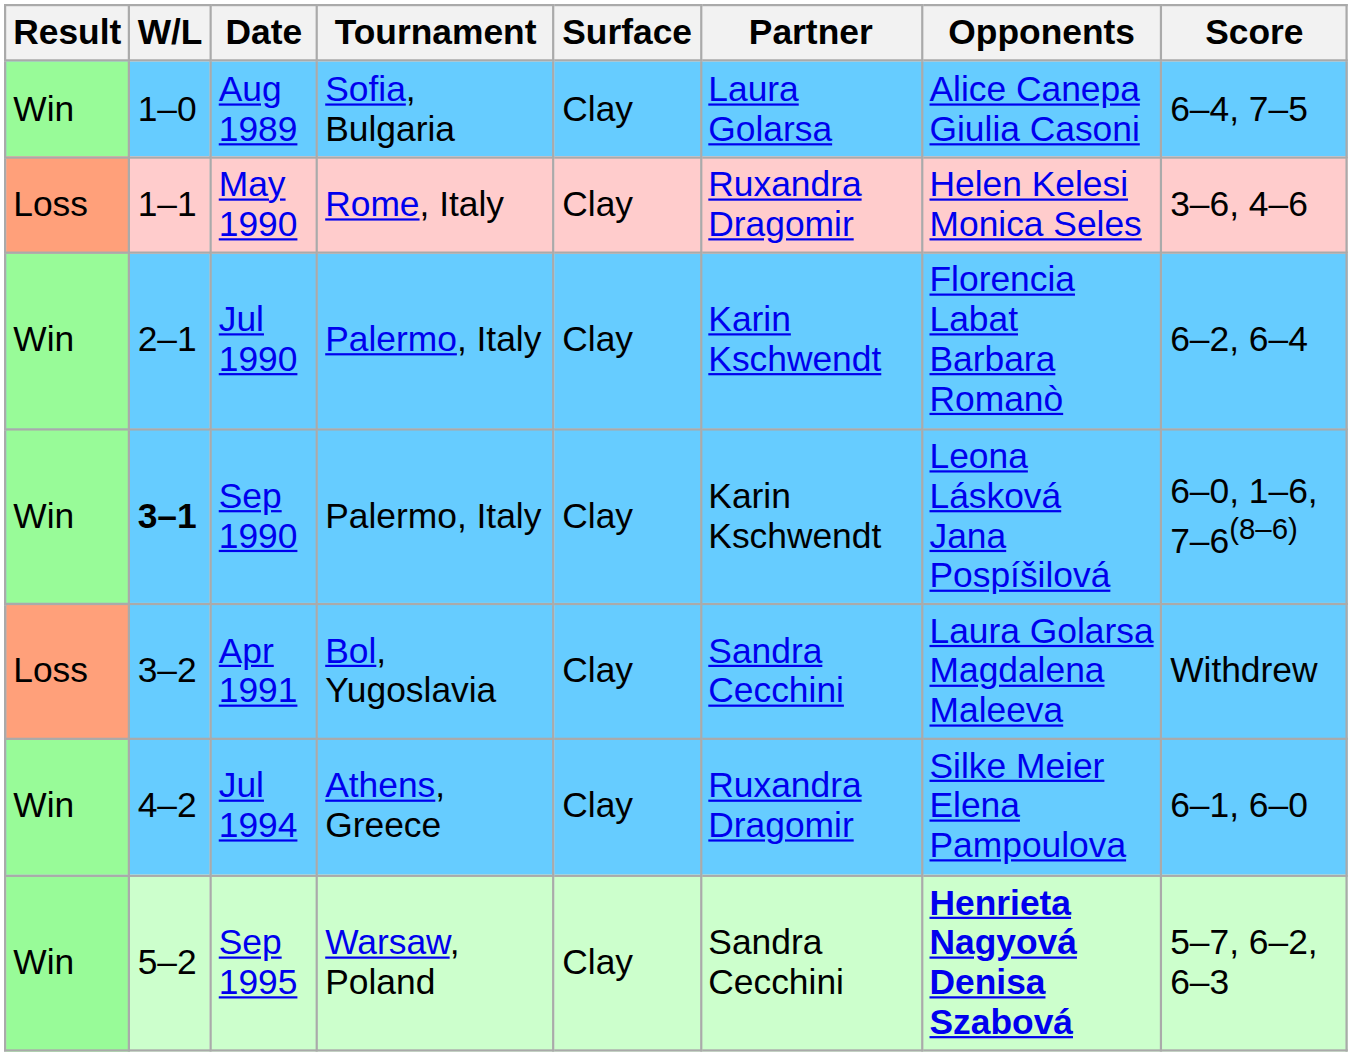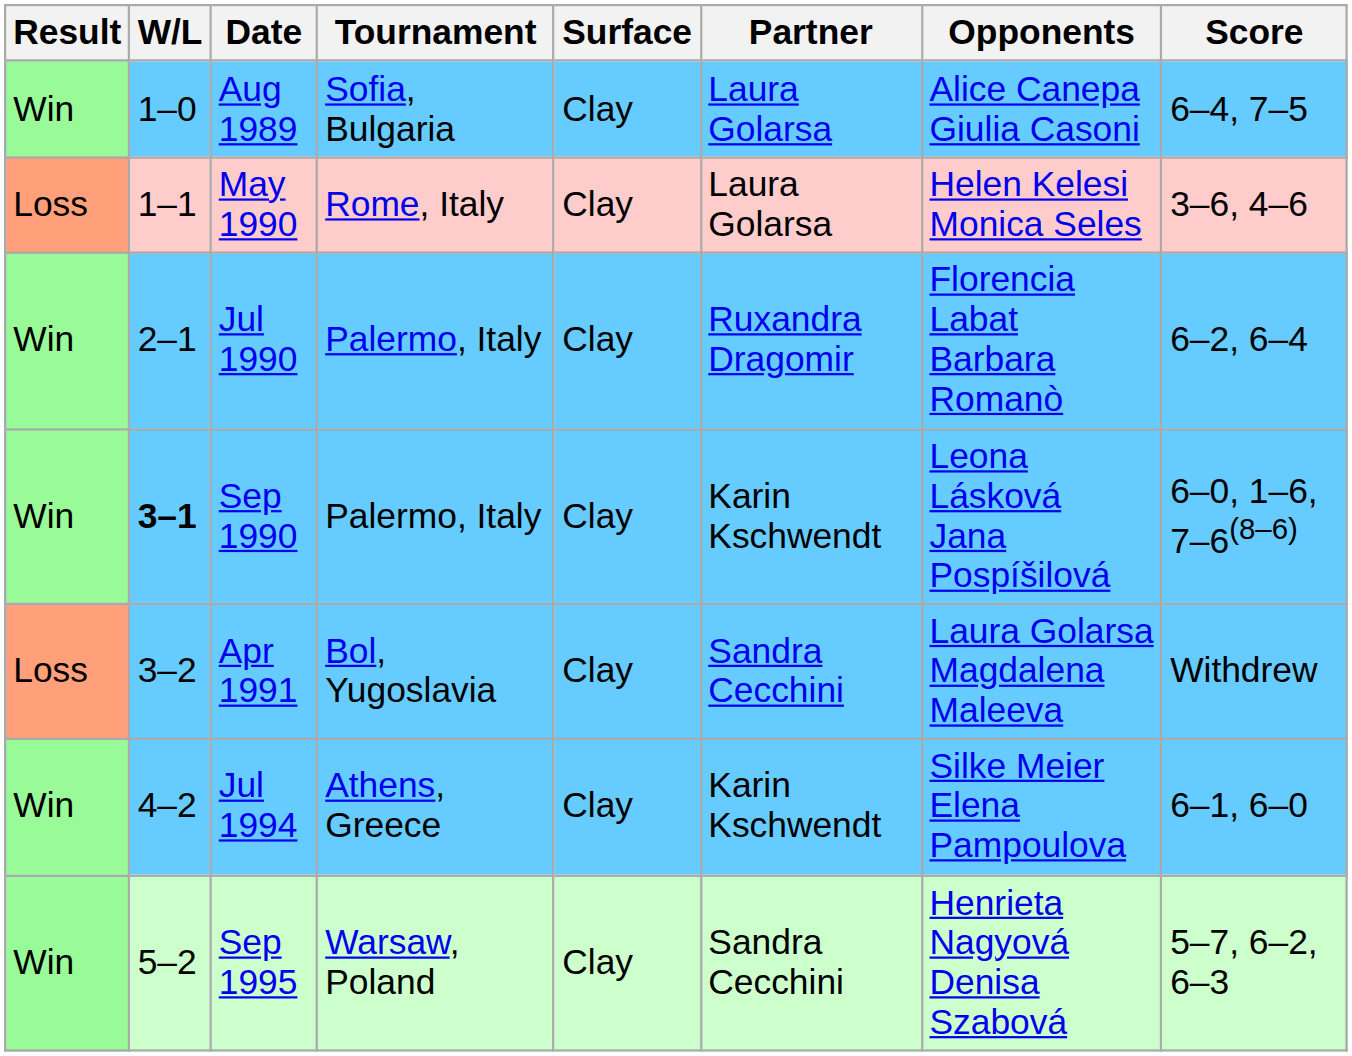May 1990 | Partner: Ruxandra Dragomir -> Laura Golarsa
Jul 1990 | Partner: Karin Kschwendt -> Ruxandra Dragomir
Jul 1994 | Partner: Ruxandra Dragomir -> Karin Kschwendt
Sep 1995 | Opponents: bold -> normal
